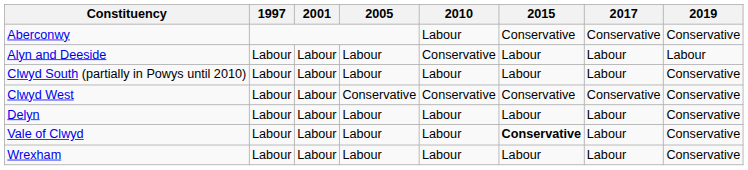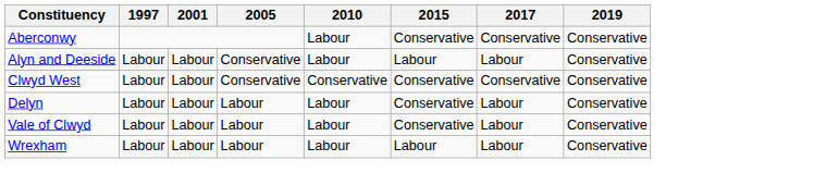Alyn and Deeside | 2005: Labour -> Conservative
Alyn and Deeside | 2010: Conservative -> Labour
Alyn and Deeside | 2019: Labour -> Conservative
- row: Clwyd South (partially in Powys until 2010) | Labour | Labour | Labour | Labour | Labour | Labour | Conservative
Delyn | 2015: Labour -> Conservative
Vale of Clwyd | 2015: bold -> normal
